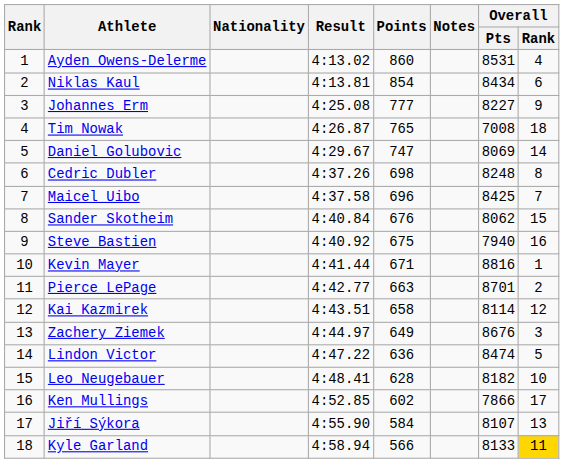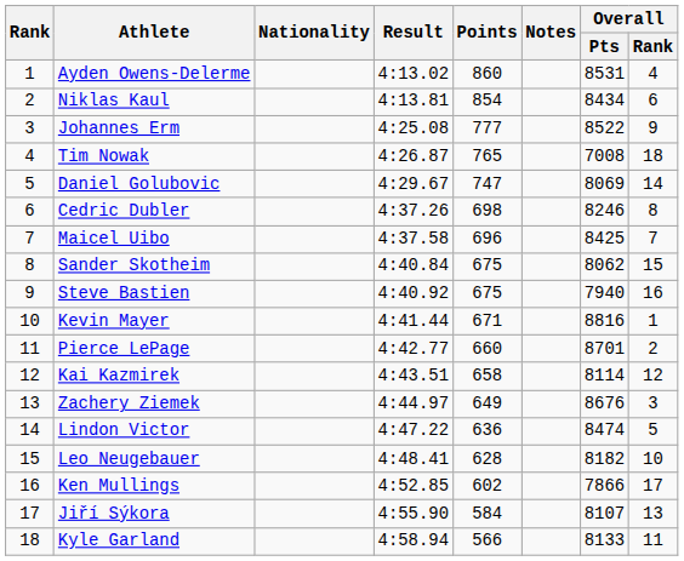Johannes Erm | Overall / Pts: 8227 -> 8522
Cedric Dubler | Overall / Pts: 8248 -> 8246
Sander Skotheim | Points: 676 -> 675
Pierce LePage | Points: 663 -> 660
Kyle Garland | Overall / Rank: gold background -> no background
